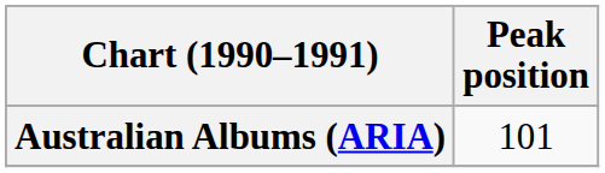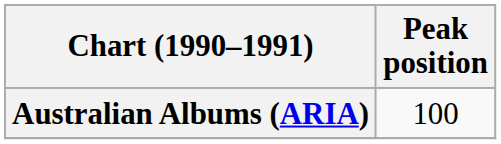Australian Albums (ARIA) | Peak position: 101 -> 100
